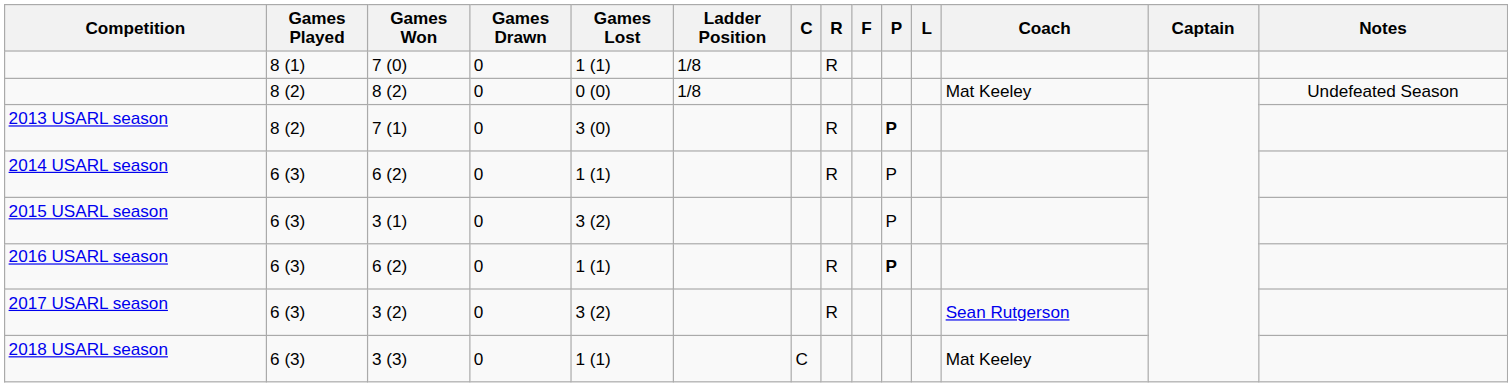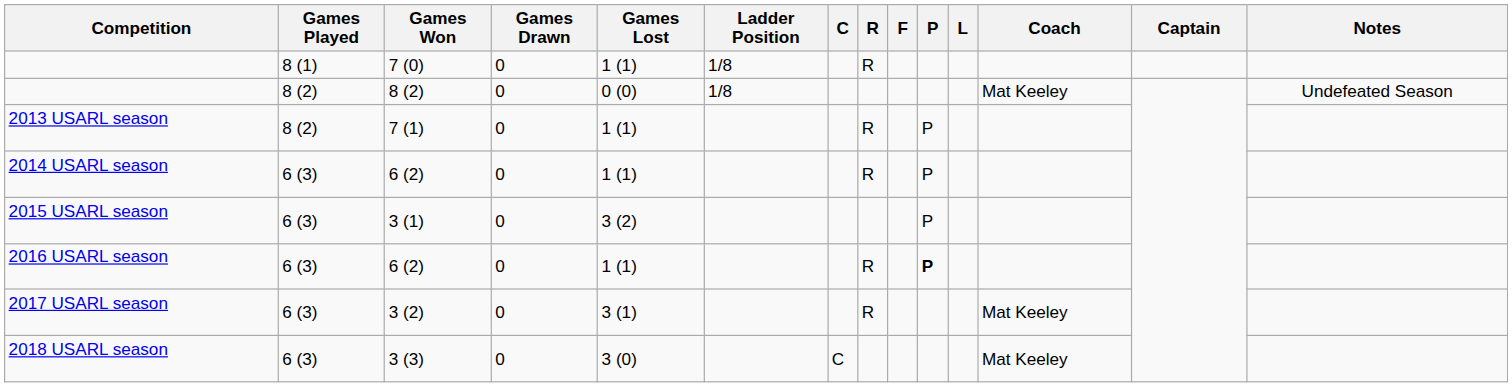2013 USARL season | Games Lost: 3 (0) -> 1 (1)
2013 USARL season | P: bold -> normal
2017 USARL season | Games Lost: 3 (2) -> 3 (1)
2017 USARL season | Coach: Sean Rutgerson -> Mat Keeley
2018 USARL season | Games Lost: 1 (1) -> 3 (0)
